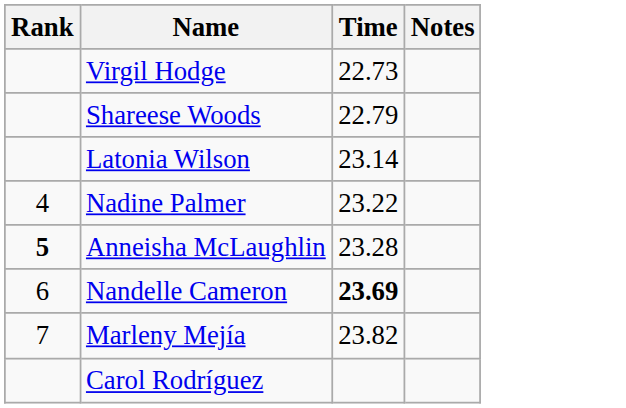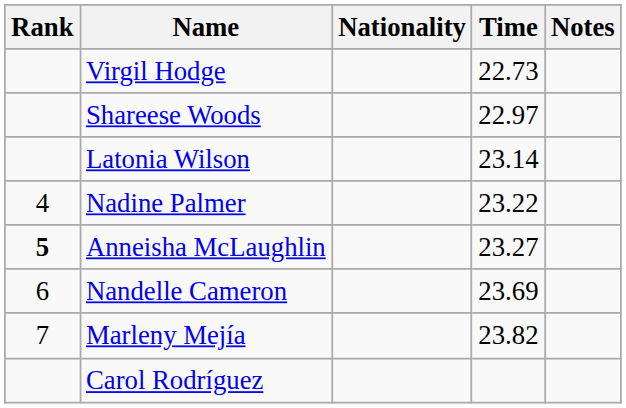+ column: Nationality
Shareese Woods | Time: 22.79 -> 22.97
Anneisha McLaughlin | Time: 23.28 -> 23.27
Nandelle Cameron | Time: bold -> normal
